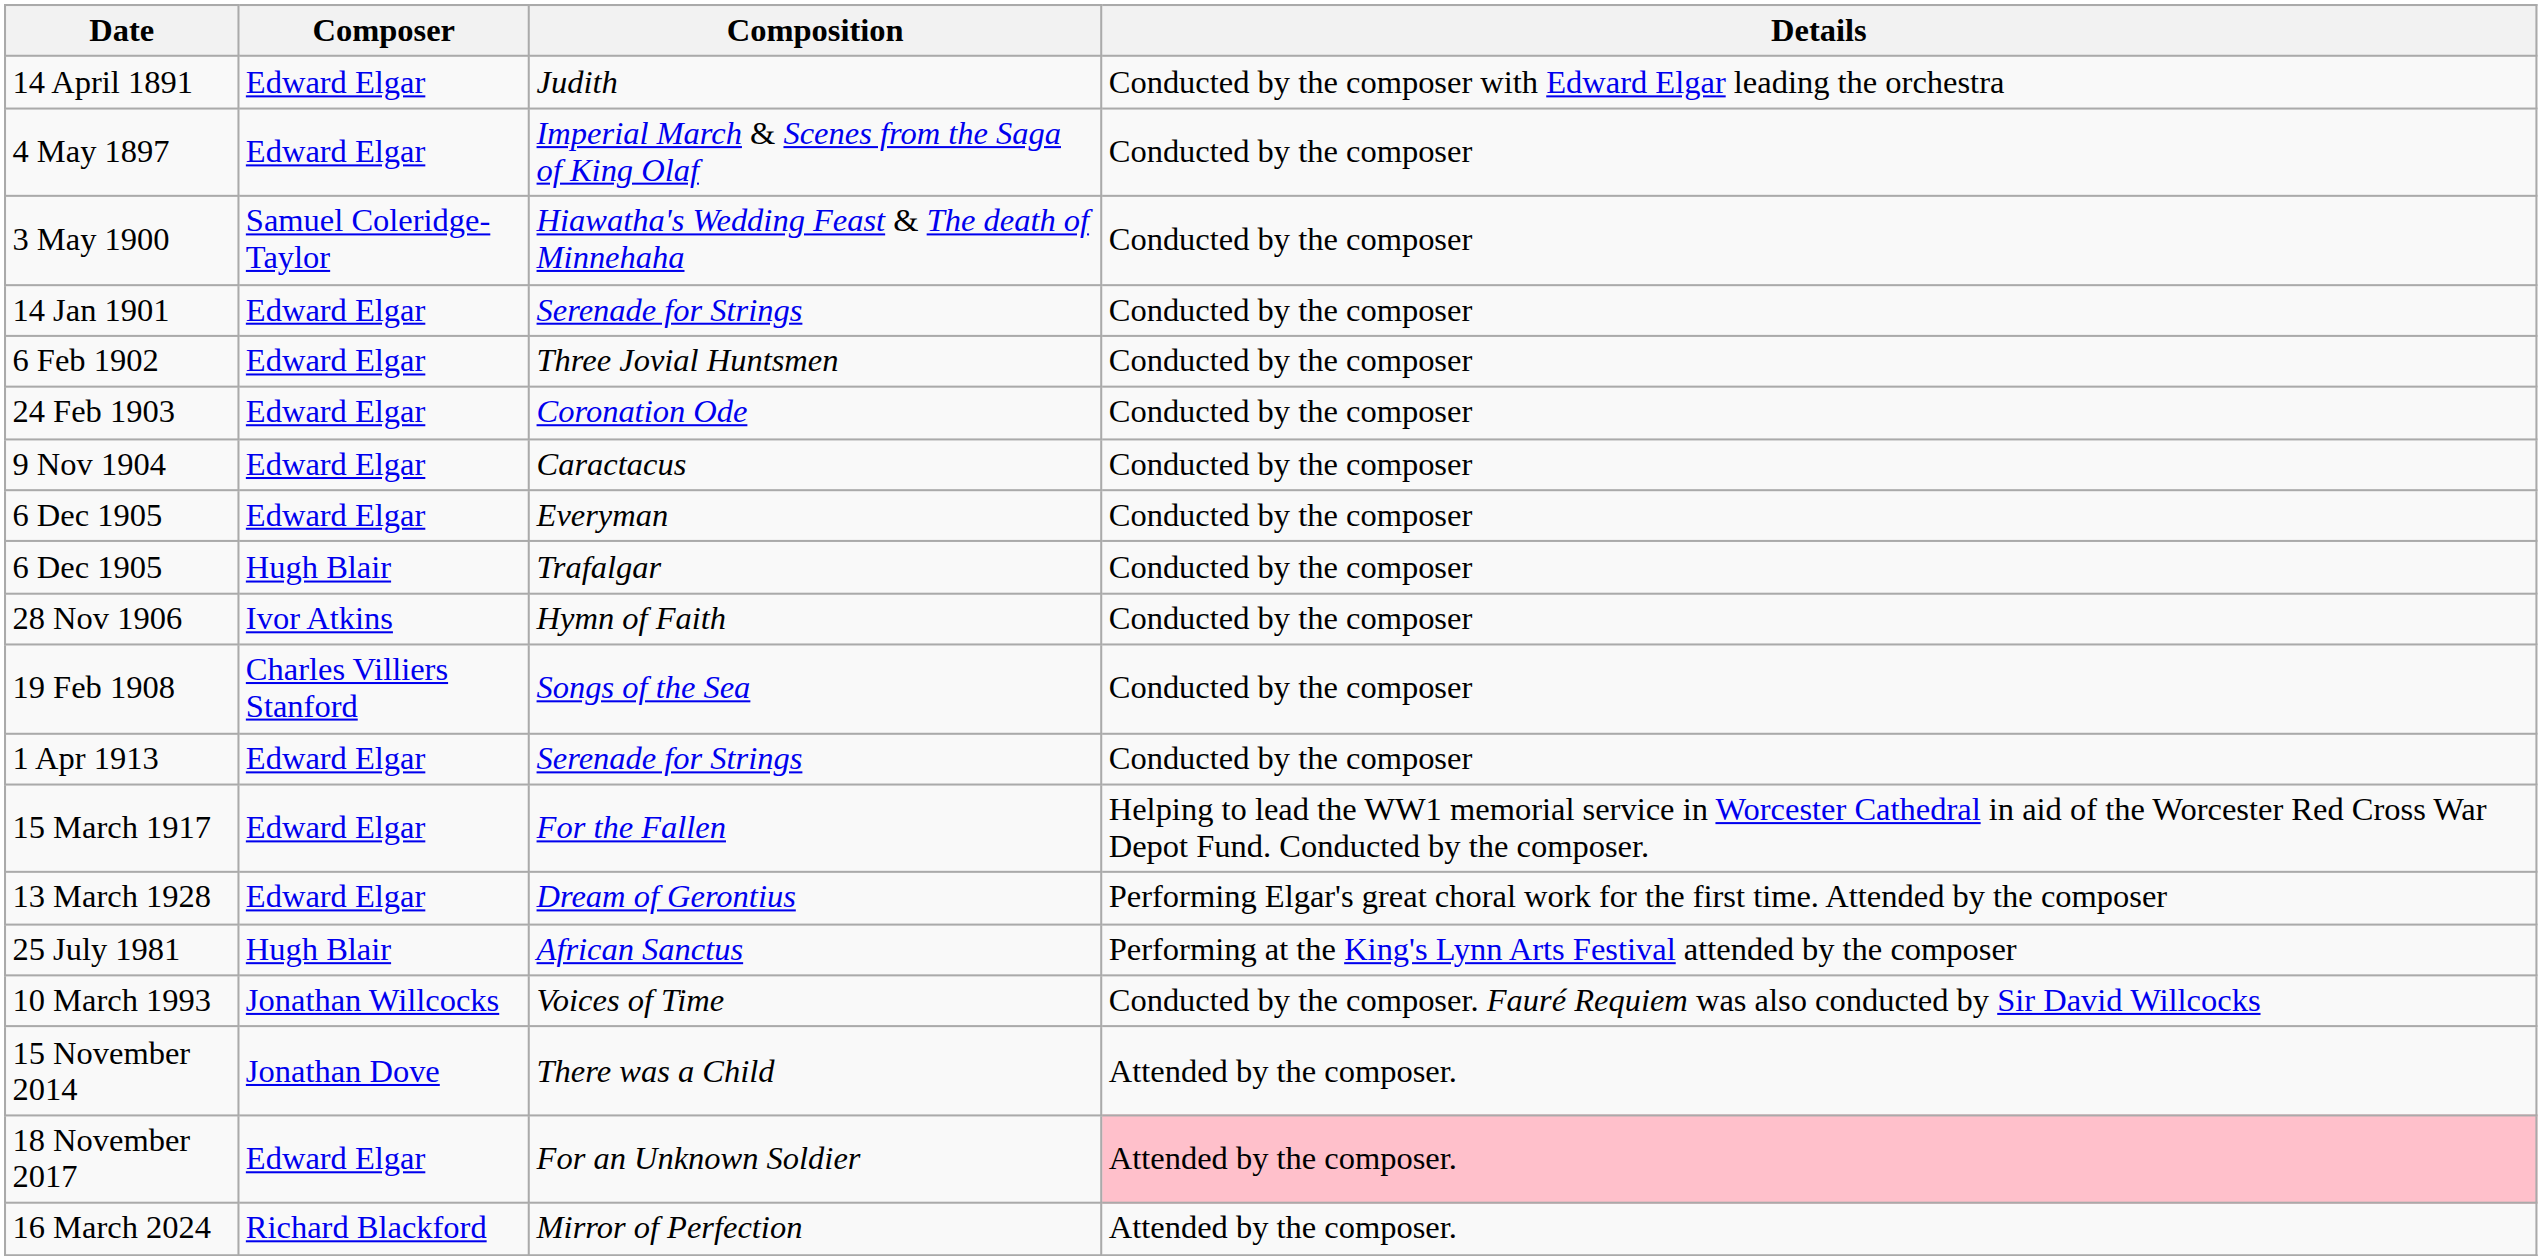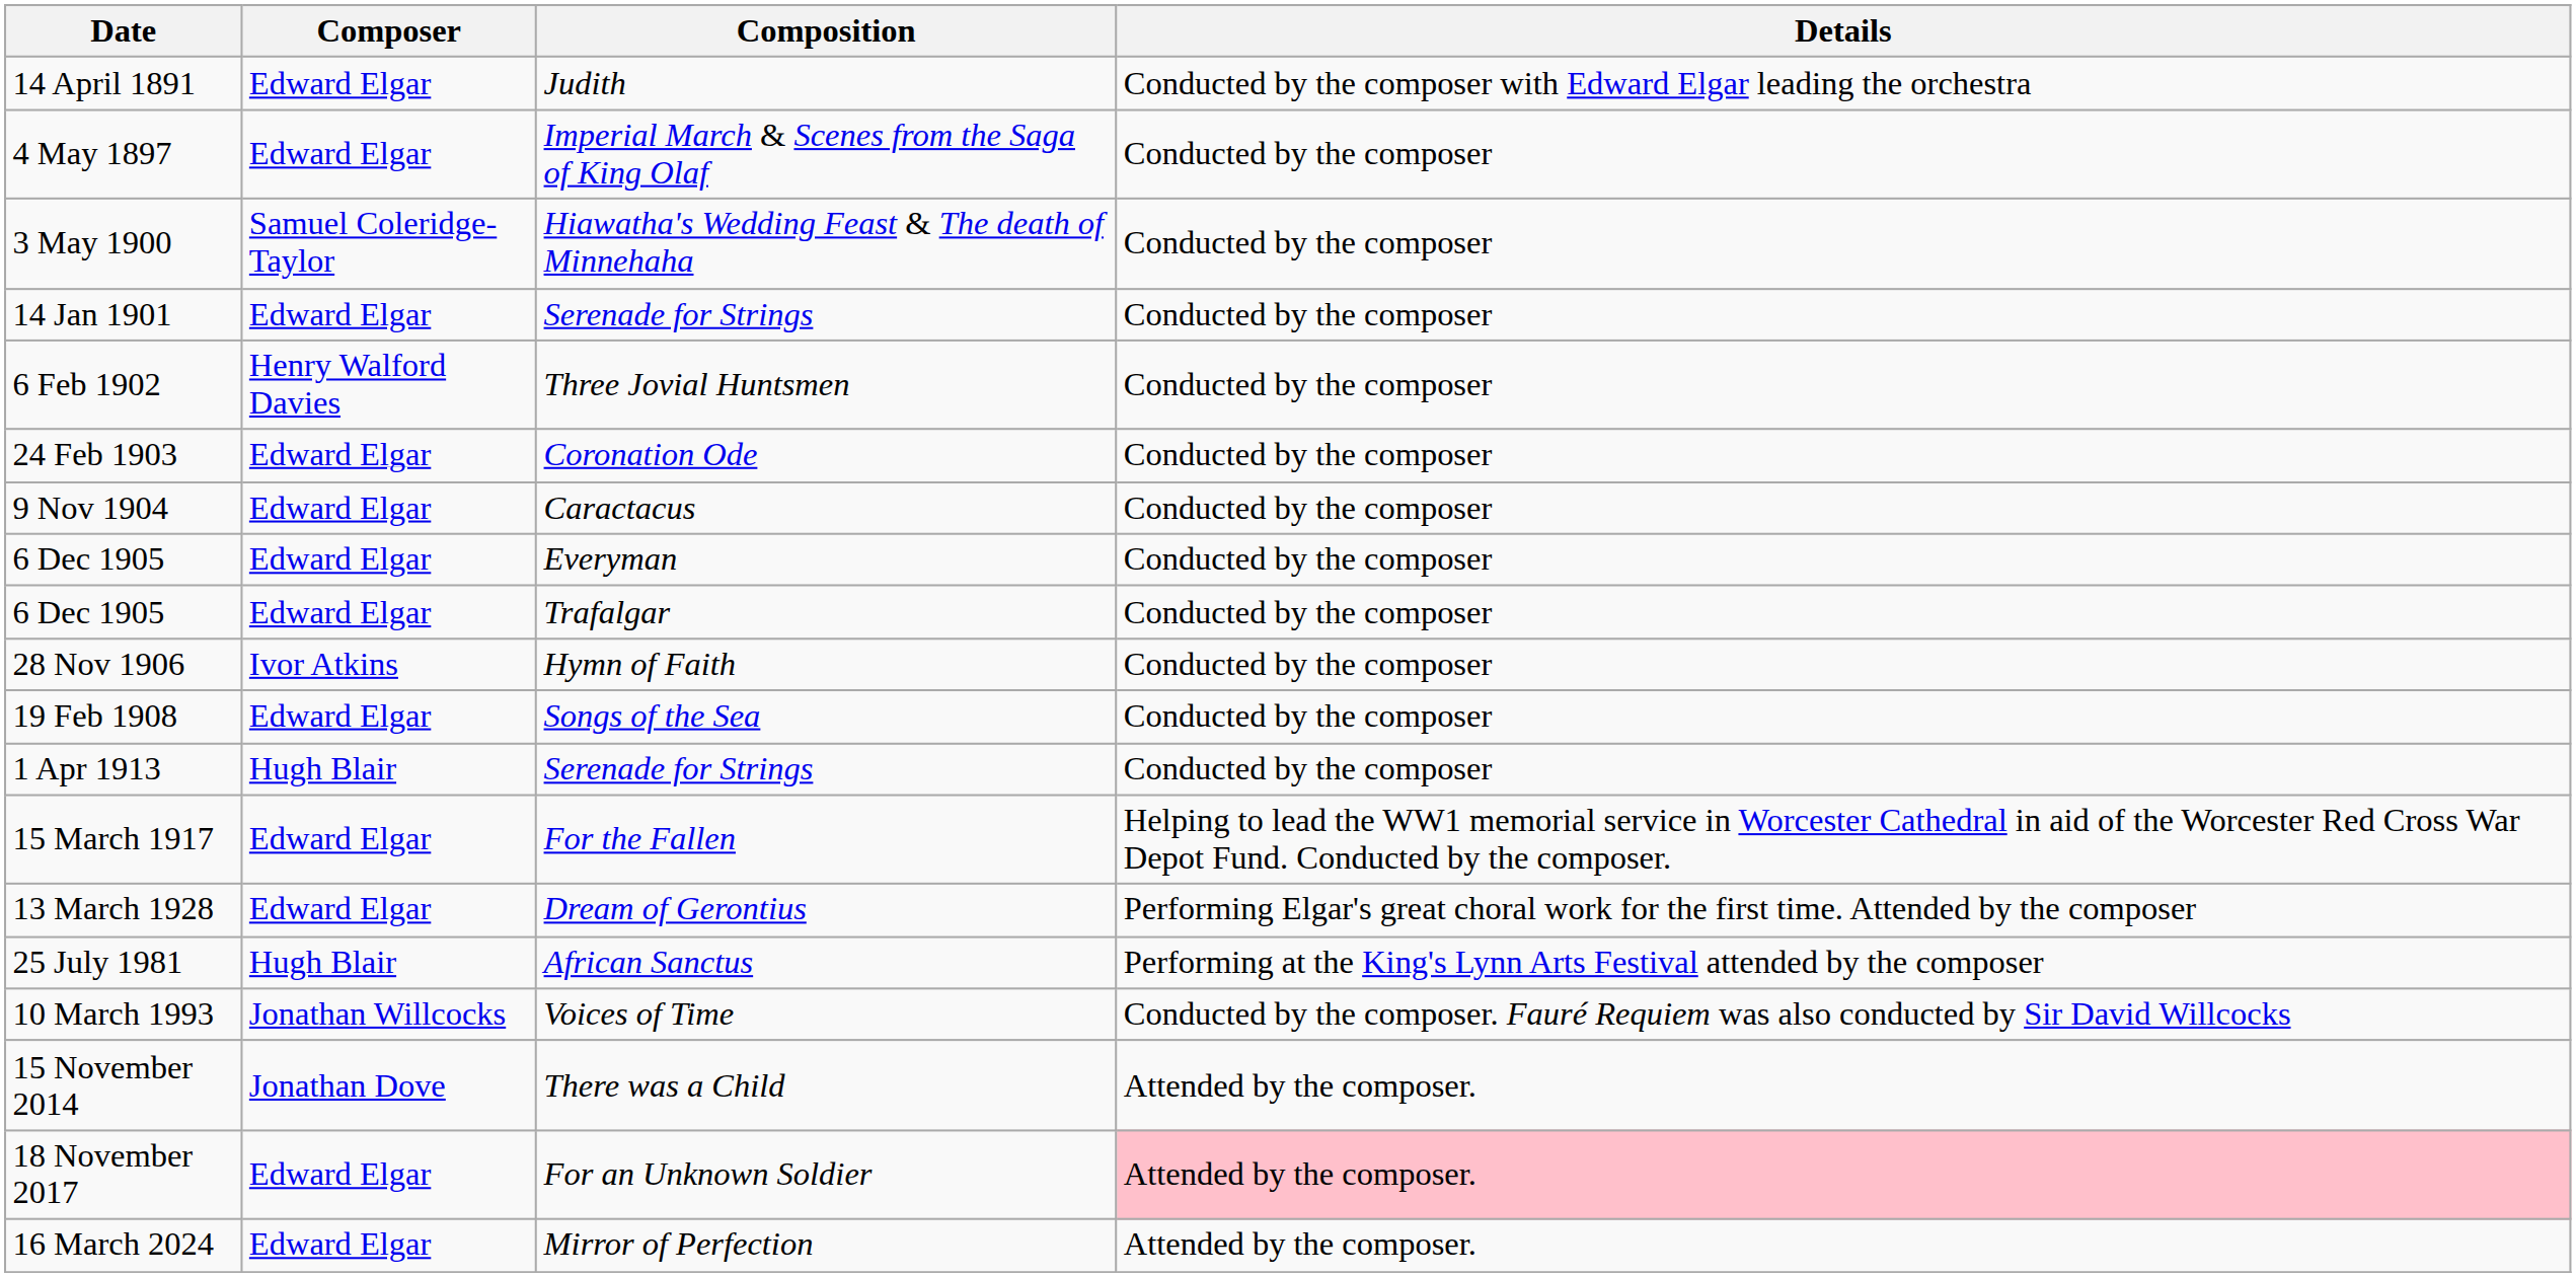6 Feb 1902 | Composer: Edward Elgar -> Henry Walford Davies
6 Dec 1905 / Trafalgar | Composer: Hugh Blair -> Edward Elgar
19 Feb 1908 | Composer: Charles Villiers Stanford -> Edward Elgar
1 Apr 1913 | Composer: Edward Elgar -> Hugh Blair
16 March 2024 | Composer: Richard Blackford -> Edward Elgar
